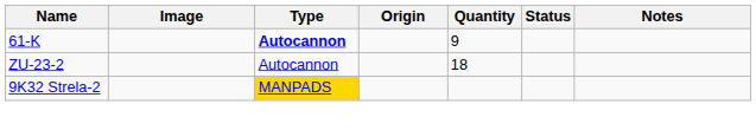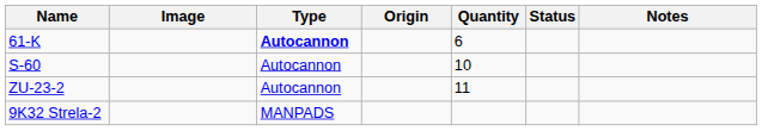61-K | Quantity: 9 -> 6
+ row: S-60 | Autocannon | 10
ZU-23-2 | Quantity: 18 -> 11
9K32 Strela-2 | Type: gold background -> no background
